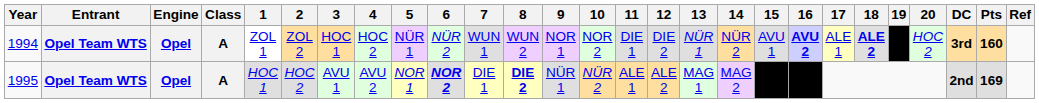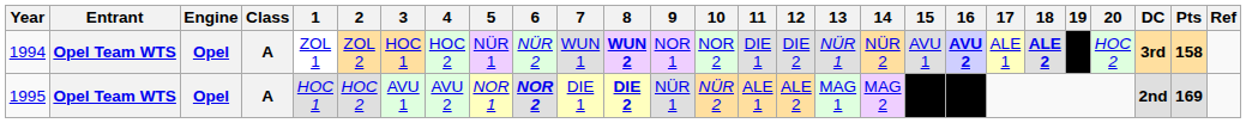1994 | 8: normal -> bold
1994 | Pts: 160 -> 158
